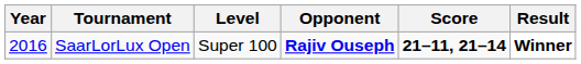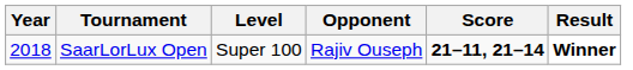SaarLorLux Open | Year: 2016 -> 2018
SaarLorLux Open | Opponent: bold -> normal
